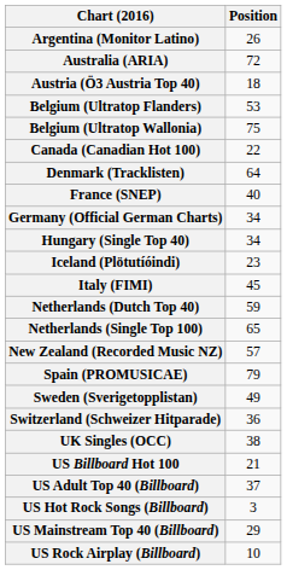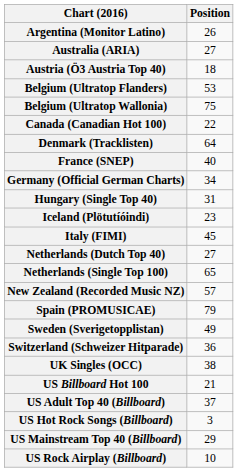Australia (ARIA) | Position: 72 -> 27
Hungary (Single Top 40) | Position: 34 -> 31
Netherlands (Dutch Top 40) | Position: 59 -> 27
